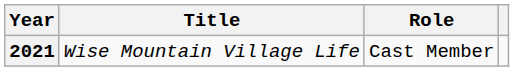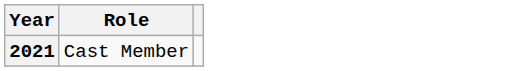- column: Title | Wise Mountain Village Life
